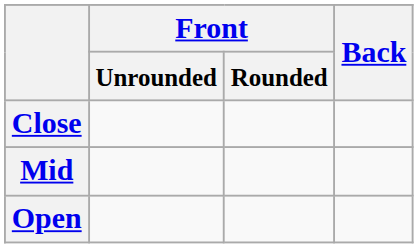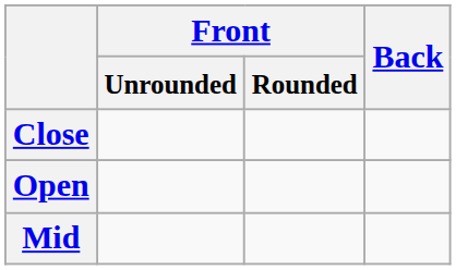rows swapped: Mid <-> Open
